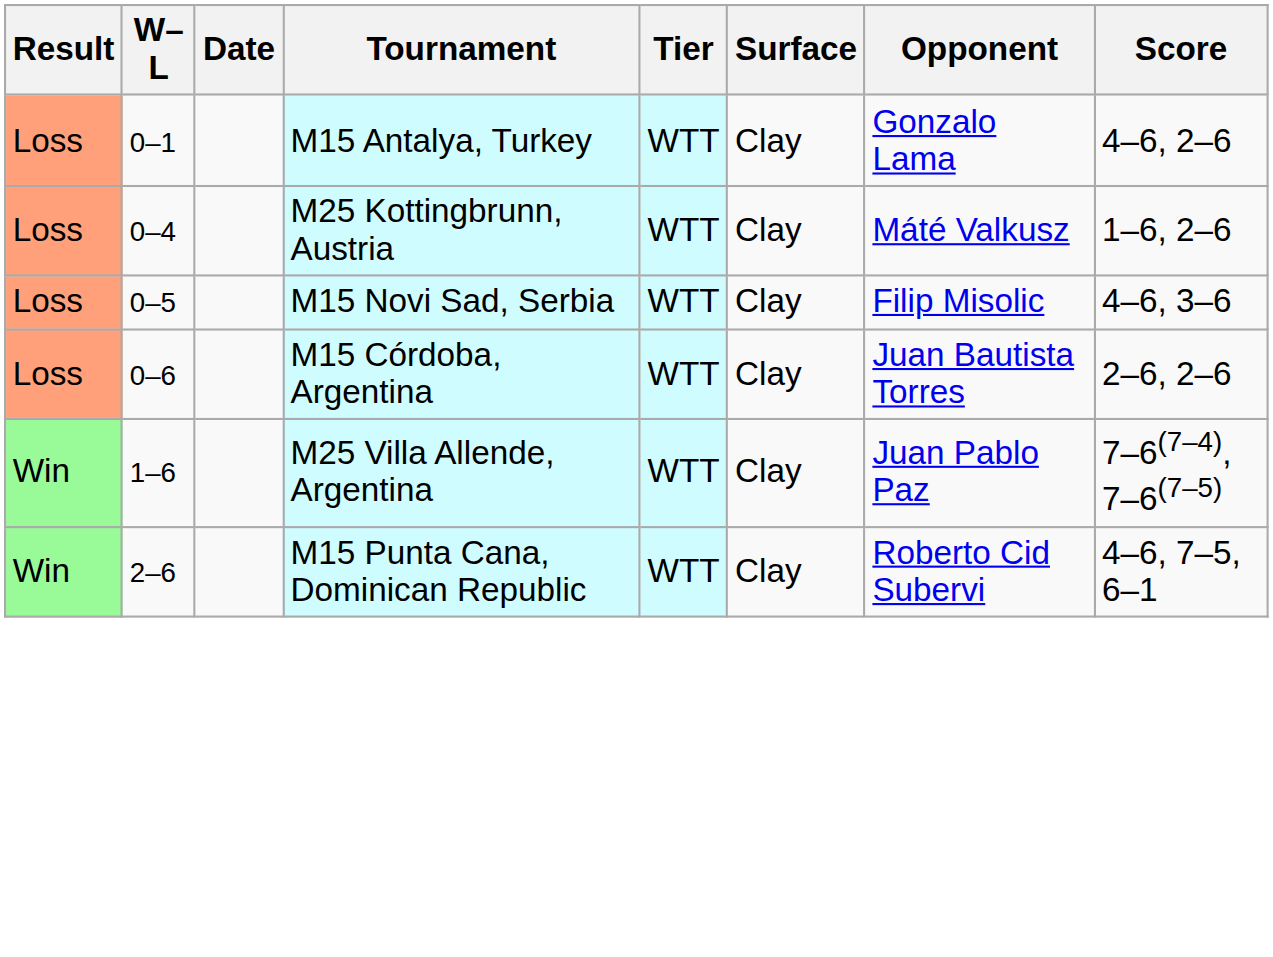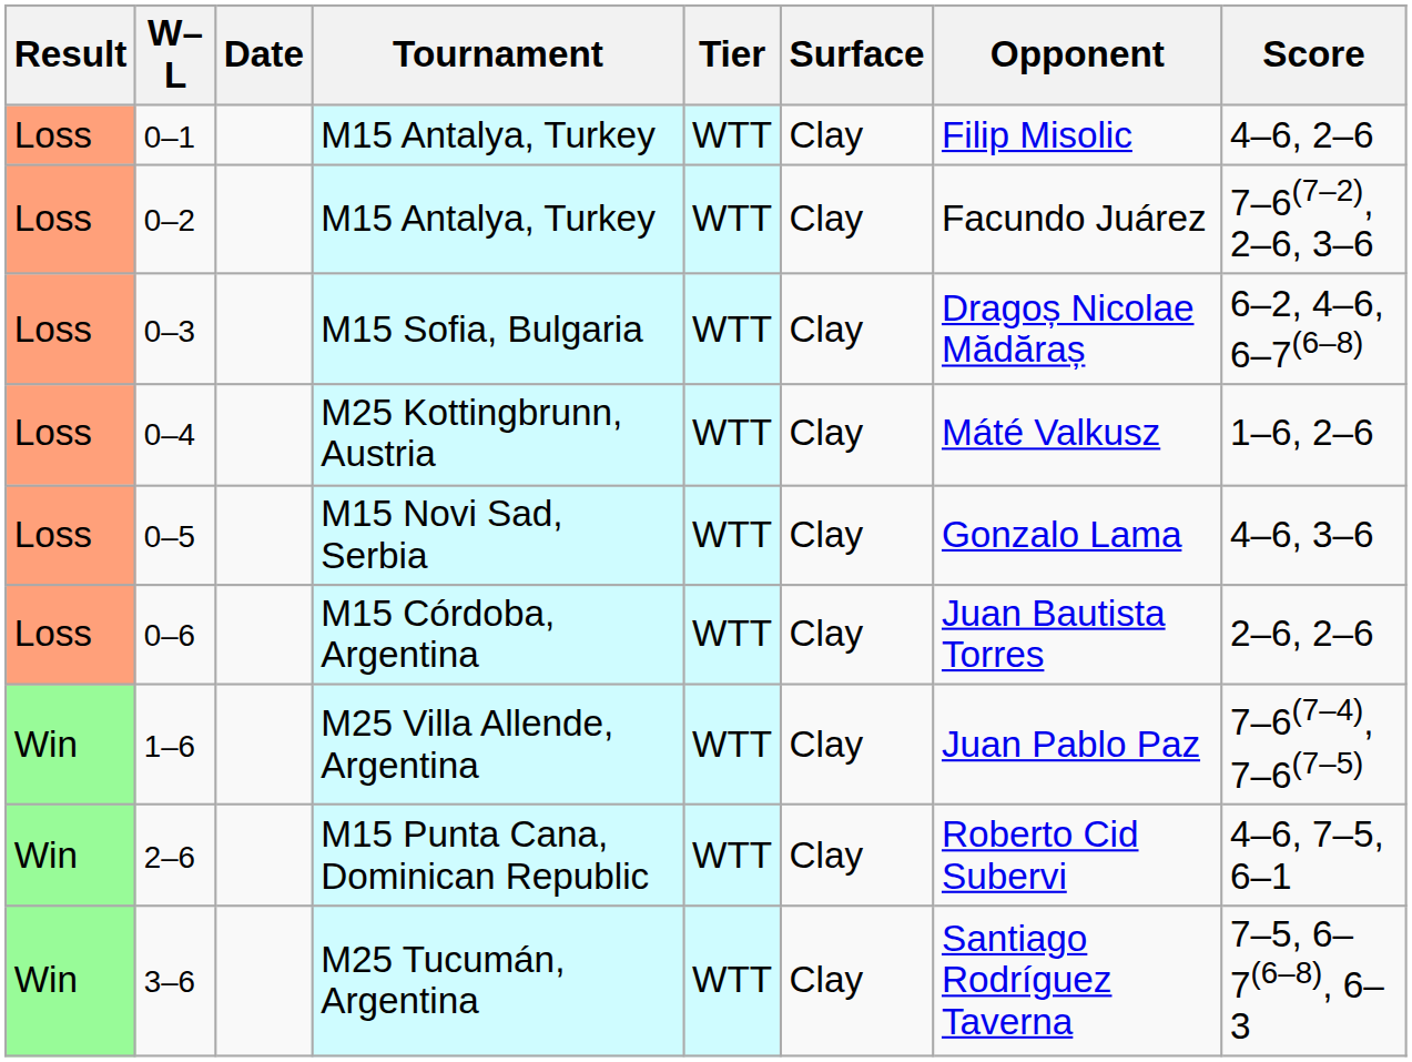0–1 | Opponent: Gonzalo Lama -> Filip Misolic
+ row: Loss | 0–2 | M15 Antalya, Turkey | WTT | Clay | Facundo Juárez | 7–6(7–2), 2–6, 3–6
+ row: Loss | 0–3 | M15 Sofia, Bulgaria | WTT | Clay | Dragoș Nicolae Mădăraș | 6–2, 4–6, 6–7(6–8)
0–5 | Opponent: Filip Misolic -> Gonzalo Lama
+ row: Win | 3–6 | M25 Tucumán, Argentina | WTT | Clay | Santiago Rodríguez Taverna | 7–5, 6–7(6–8), 6–3
